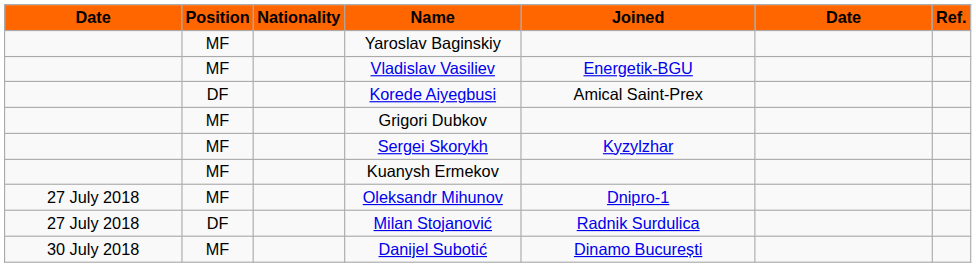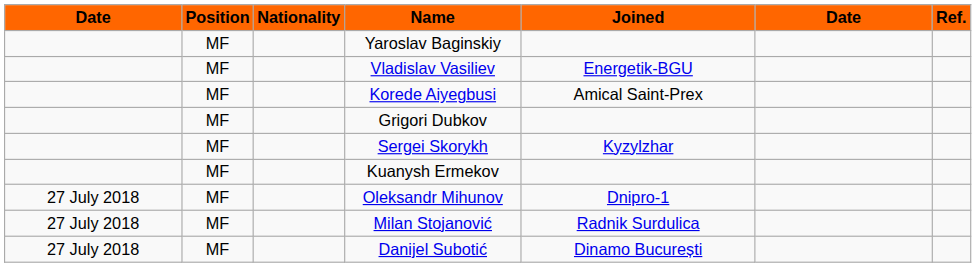Korede Aiyegbusi | Position: DF -> MF
Milan Stojanović | Position: DF -> MF
Danijel Subotić | column 1: 30 July 2018 -> 27 July 2018
